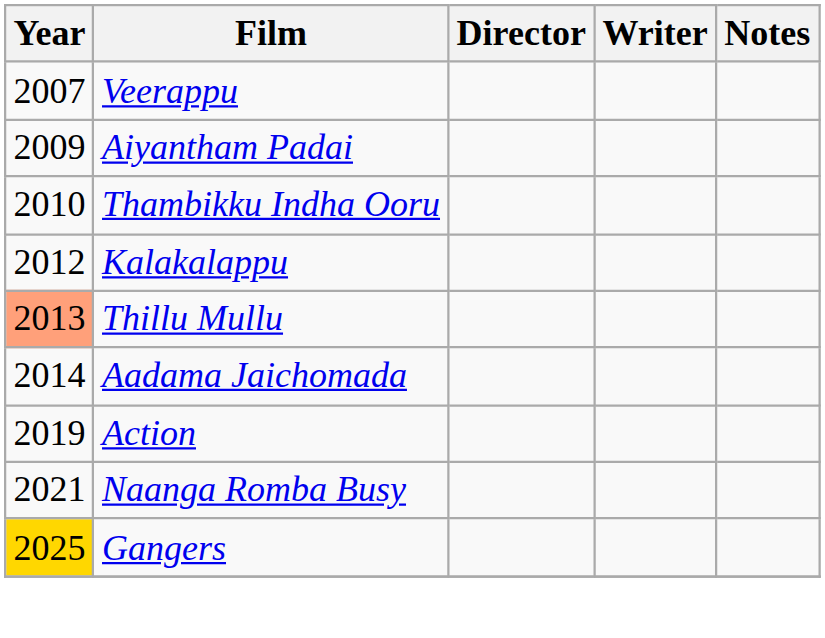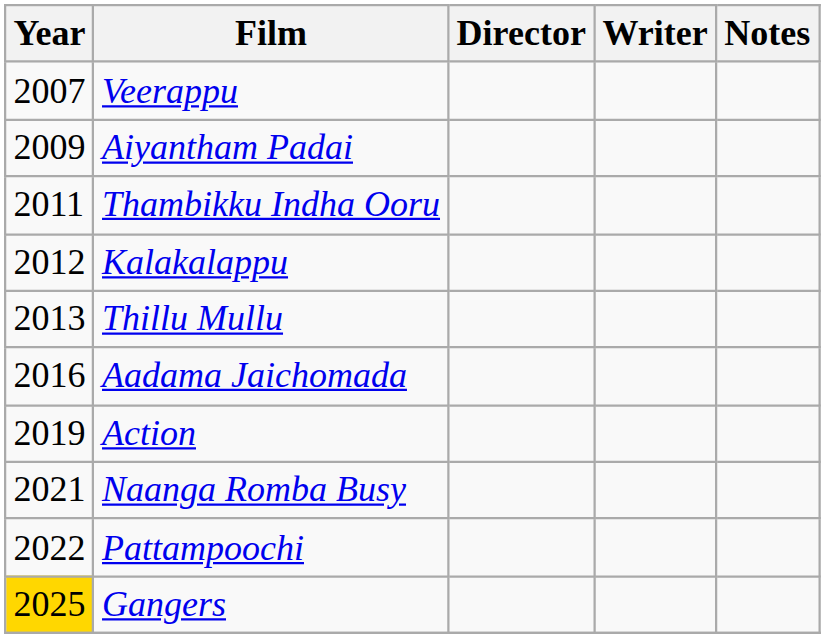Thambikku Indha Ooru | Year: 2010 -> 2011
Thillu Mullu | Year: lightsalmon background -> no background
Aadama Jaichomada | Year: 2014 -> 2016
+ row: 2022 | Pattampoochi
